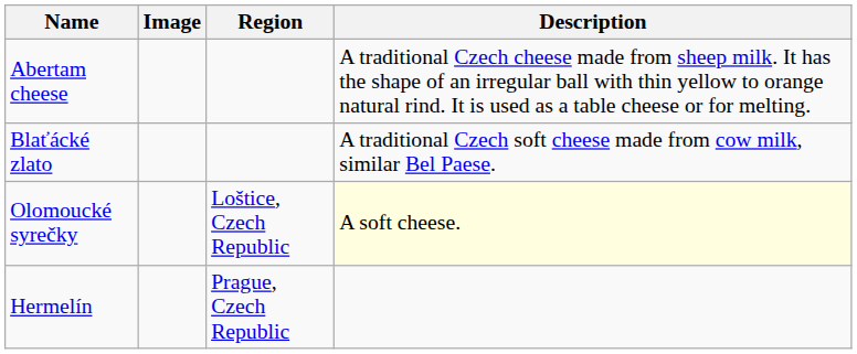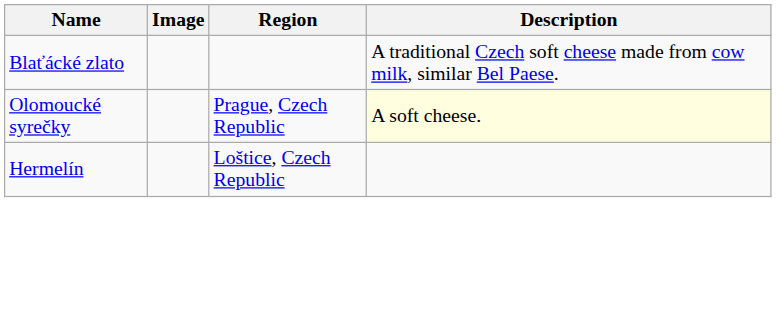- row: Abertam cheese | A traditional Czech cheese made from sheep milk. It has the shape of an irregular ball with thin yellow to orange natural rind. It is used as a table cheese or for melting.
Olomoucké syrečky | Region: Loštice, Czech Republic -> Prague, Czech Republic
Hermelín | Region: Prague, Czech Republic -> Loštice, Czech Republic
